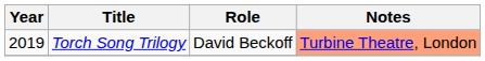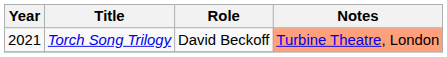Torch Song Trilogy | Year: 2019 -> 2021
